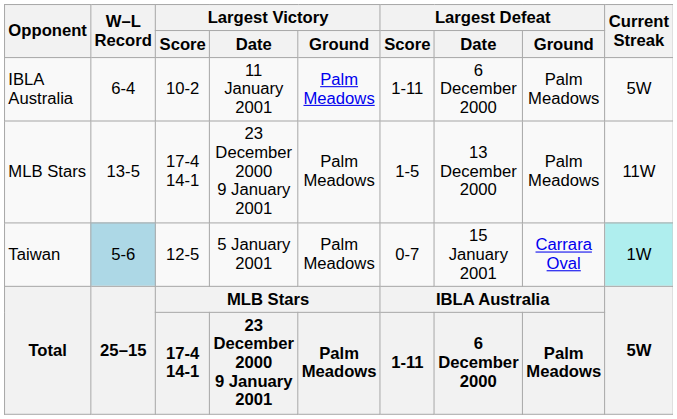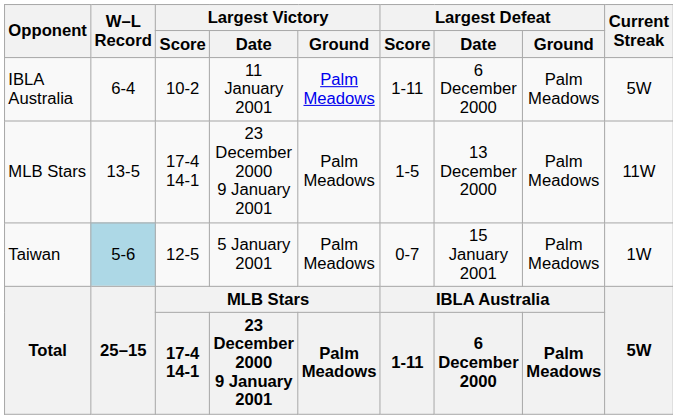Taiwan | Largest Defeat / Ground: Carrara Oval -> Palm Meadows
Taiwan | Current Streak: paleturquoise background -> no background
